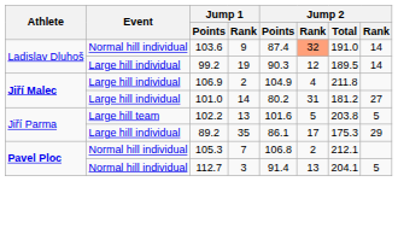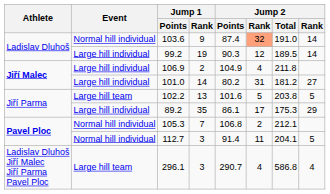112.7 | column 6: 13 -> 11
+ row: Ladislav Dluhoš Jiří Malec Jiří Parma Pavel Ploc | Large hill team | 296.1 | 3 | 290.7 | 4 | 586.8 | 4
